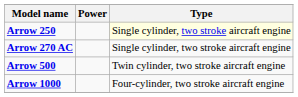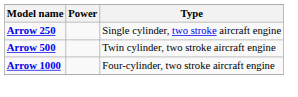Arrow 250 | Type: lightyellow background -> no background
- row: Arrow 270 AC | Single cylinder, two stroke aircraft engine
